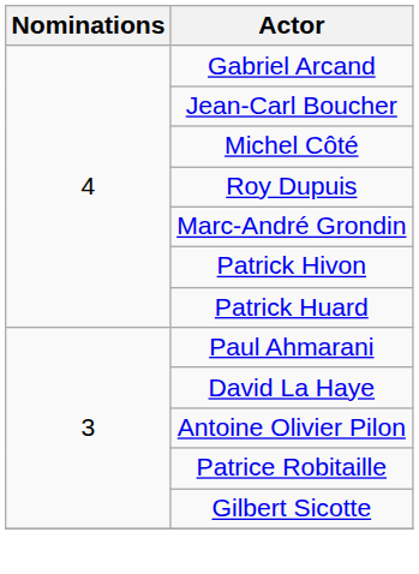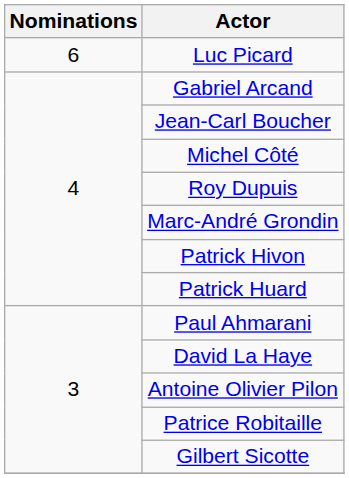+ row: 6 | Luc Picard
